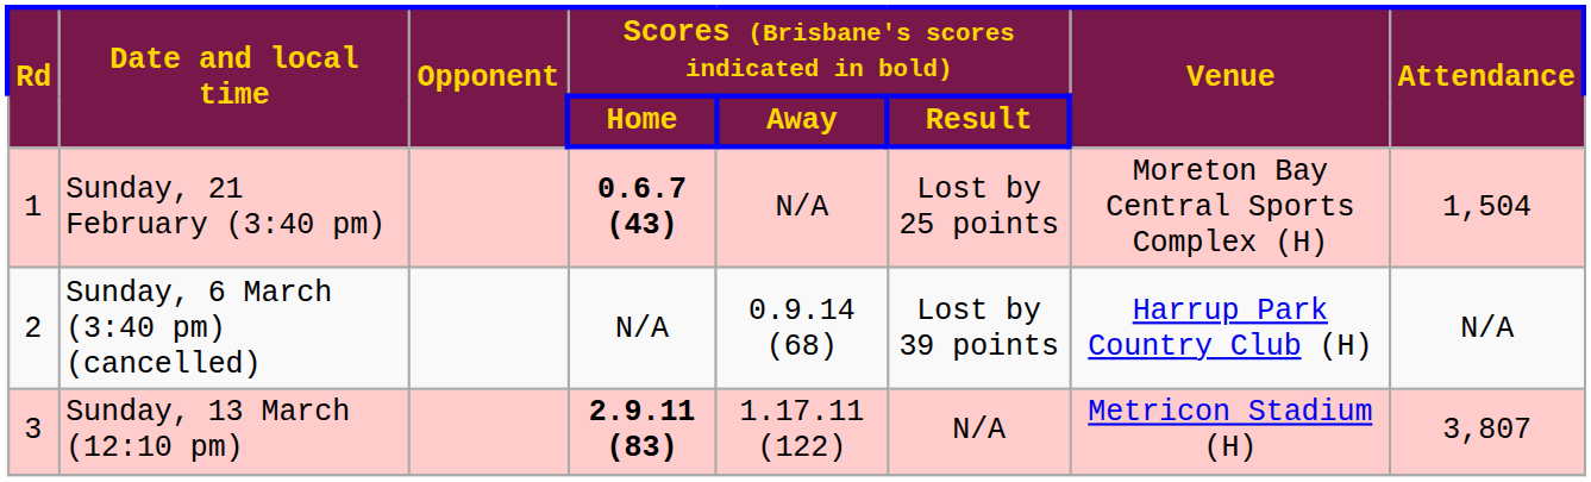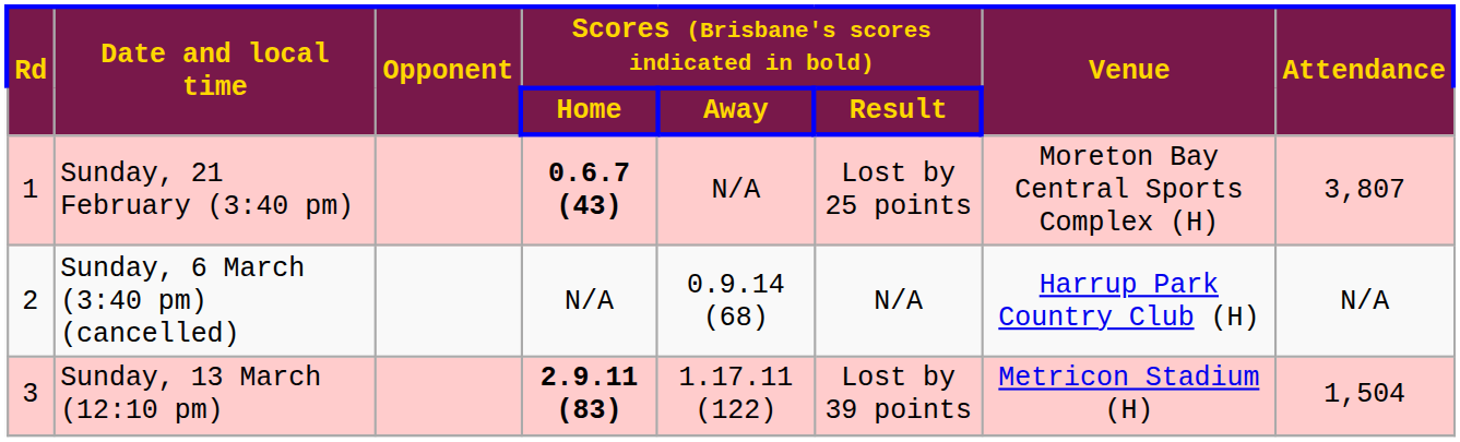Sunday, 21 February (3:40 pm) | column 8: 1,504 -> 3,807
Sunday, 6 March (3:40 pm) (cancelled) | column 6: Lost by 39 points -> N/A
Sunday, 13 March (12:10 pm) | column 6: N/A -> Lost by 39 points
Sunday, 13 March (12:10 pm) | column 8: 3,807 -> 1,504
